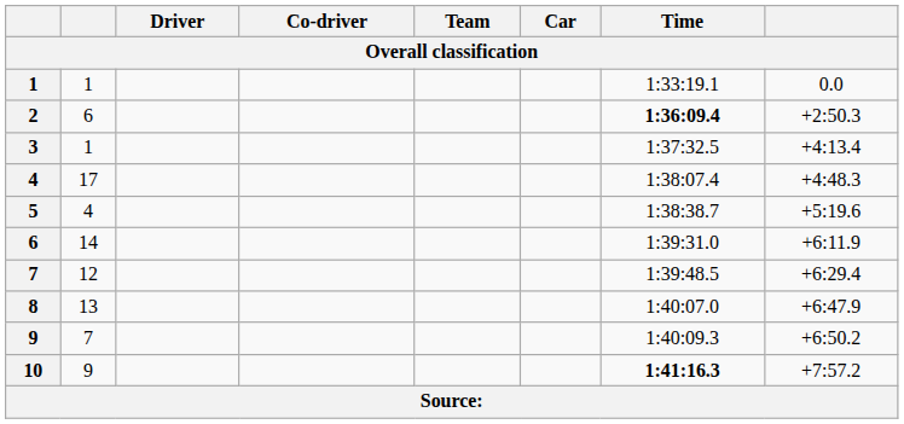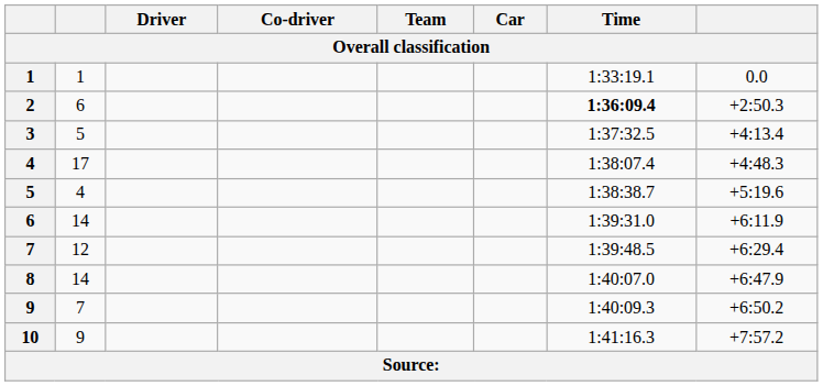3 | column 2: 1 -> 5
8 | column 2: 13 -> 14
10 | Time: bold -> normal
